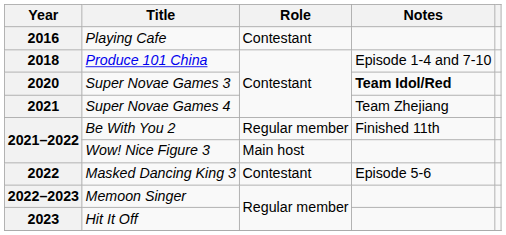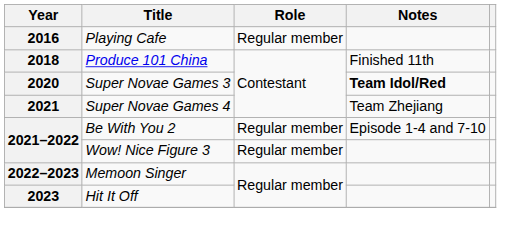Playing Cafe | Role: Contestant -> Regular member
Produce 101 China | Notes: Episode 1-4 and 7-10 -> Finished 11th
Be With You 2 | Notes: Finished 11th -> Episode 1-4 and 7-10
Wow! Nice Figure 3 | Role: Main host -> Regular member
- row: 2022 | Masked Dancing King 3 | Contestant | Episode 5-6
